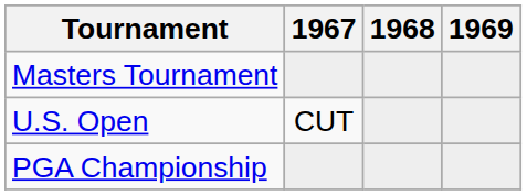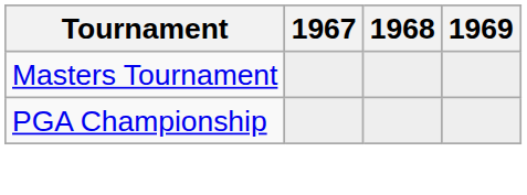- row: U.S. Open | CUT
